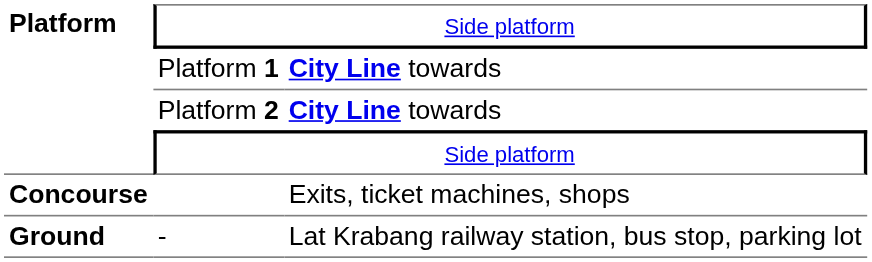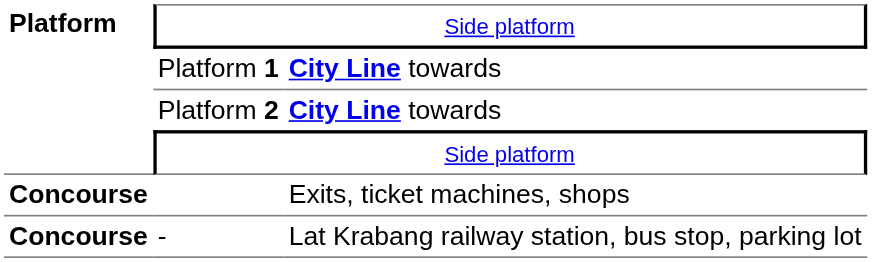- | Platform: Ground -> Concourse
